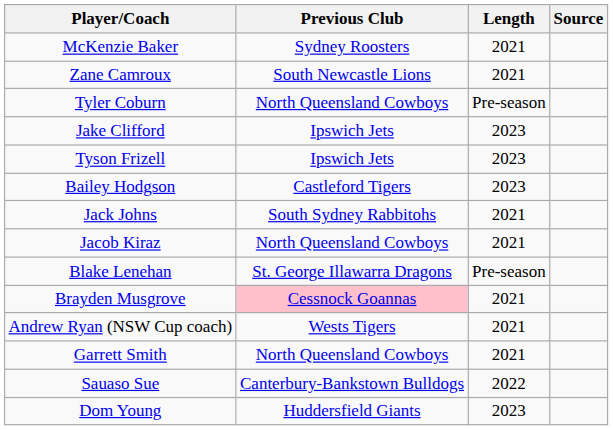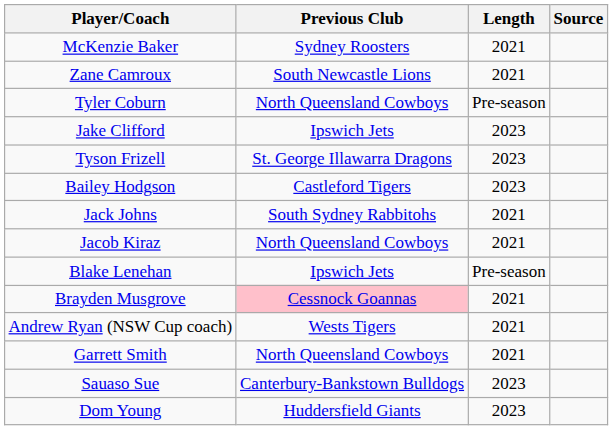Tyson Frizell | Previous Club: Ipswich Jets -> St. George Illawarra Dragons
Blake Lenehan | Previous Club: St. George Illawarra Dragons -> Ipswich Jets
Sauaso Sue | Length: 2022 -> 2023
